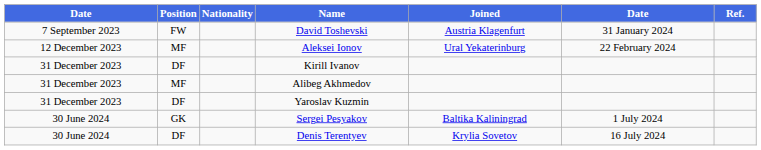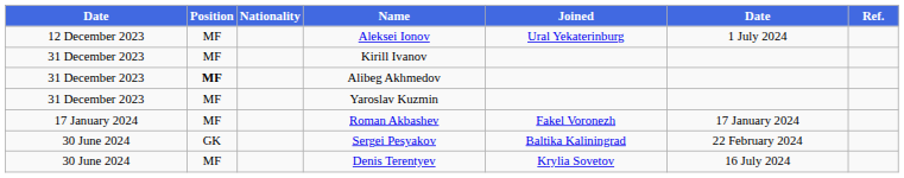- row: 7 September 2023 | FW | David Toshevski | Austria Klagenfurt | 31 January 2024
Aleksei Ionov | column 6: 22 February 2024 -> 1 July 2024
Kirill Ivanov | Position: DF -> MF
Alibeg Akhmedov | Position: normal -> bold
Yaroslav Kuzmin | Position: DF -> MF
+ row: 17 January 2024 | MF | Roman Akbashev | Fakel Voronezh | 17 January 2024
Sergei Pesyakov | column 6: 1 July 2024 -> 22 February 2024
Denis Terentyev | Position: DF -> MF
